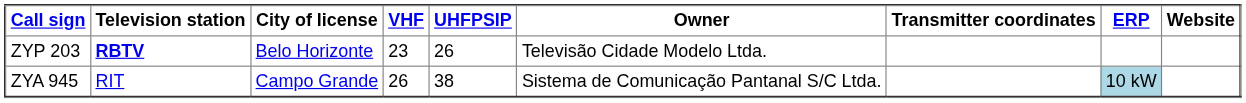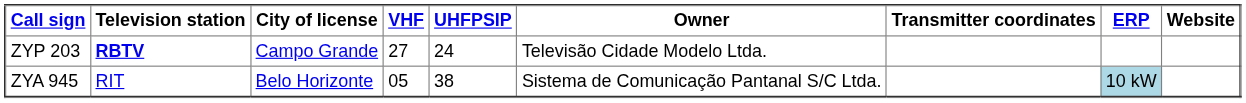ZYP 203 | City of license: Belo Horizonte -> Campo Grande
ZYP 203 | VHF: 23 -> 27
ZYP 203 | UHFPSIP: 26 -> 24
ZYA 945 | City of license: Campo Grande -> Belo Horizonte
ZYA 945 | VHF: 26 -> 05
